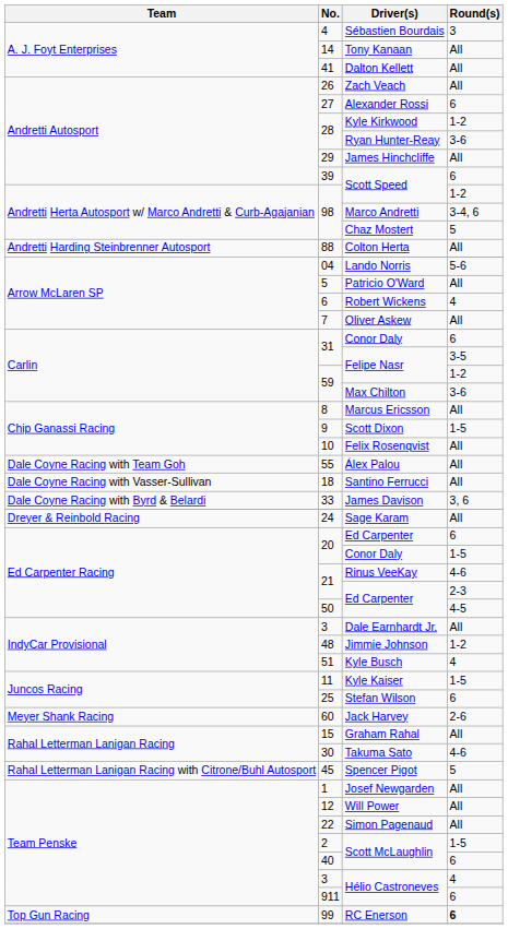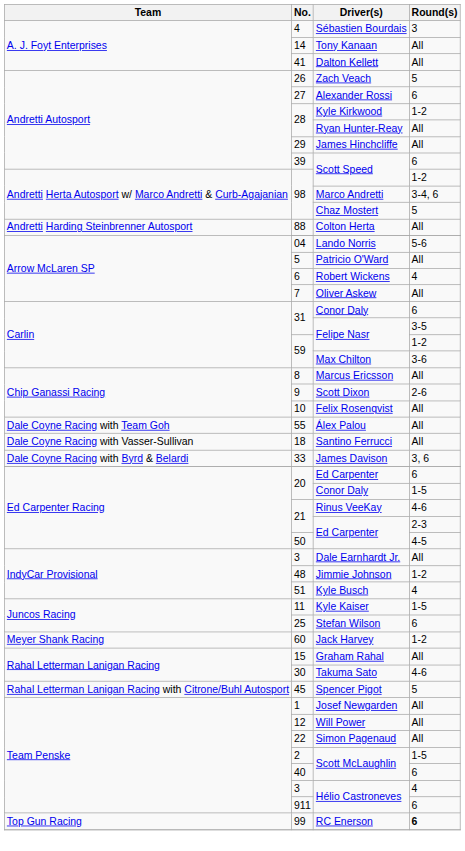Zach Veach | Round(s): All -> 5
Ryan Hunter-Reay | Round(s): 3-6 -> All
Scott Dixon | Round(s): 1-5 -> 2-6
- row: Dreyer & Reinbold Racing | 24 | Sage Karam | All
Jack Harvey | Round(s): 2-6 -> 1-2
